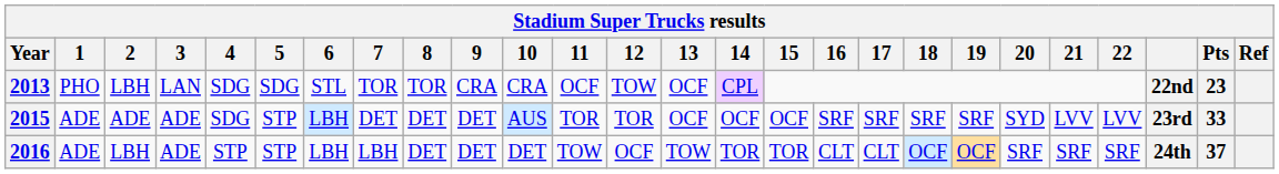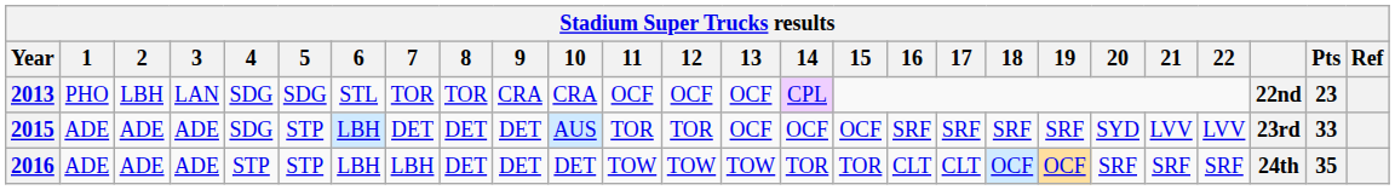2013 | 12: TOW -> OCF
2016 | 2: LBH -> ADE
2016 | 12: OCF -> TOW
2016 | Pts: 37 -> 35
